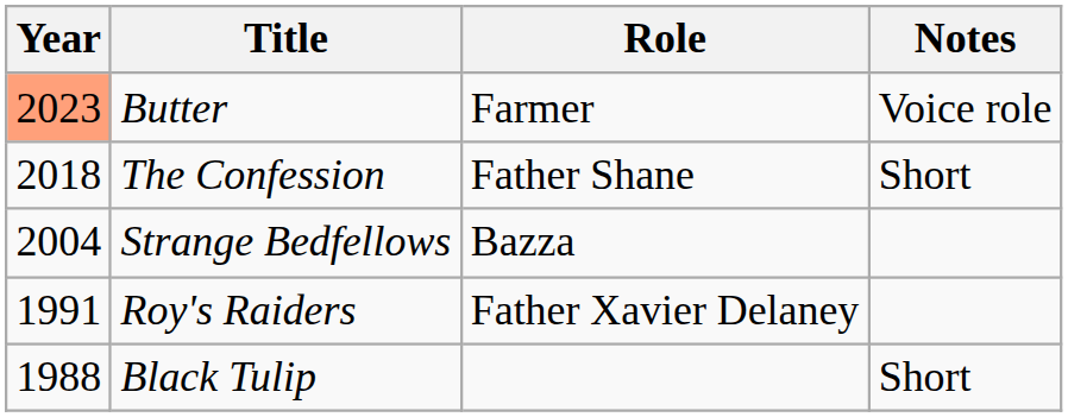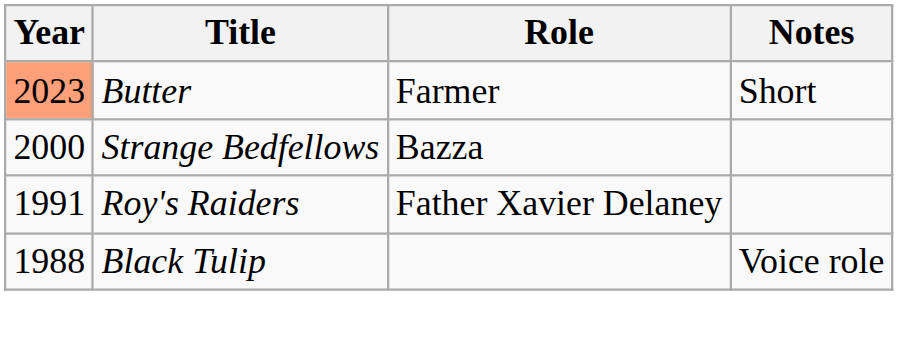Butter | Notes: Voice role -> Short
- row: 2018 | The Confession | Father Shane | Short
Strange Bedfellows | Year: 2004 -> 2000
Black Tulip | Notes: Short -> Voice role
